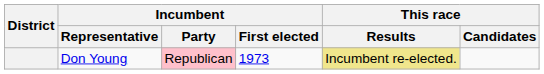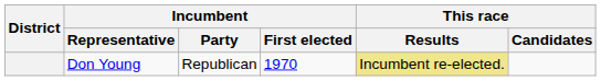Don Young | Incumbent / Party: pink background -> no background
Don Young | Incumbent / First elected: 1973 -> 1970
